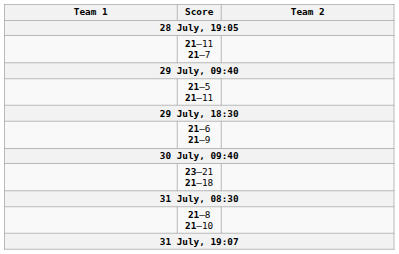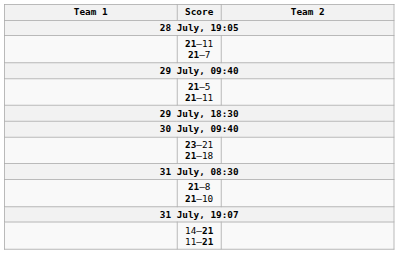- row: 21–6 21–9
+ row: 14–21 11–21
